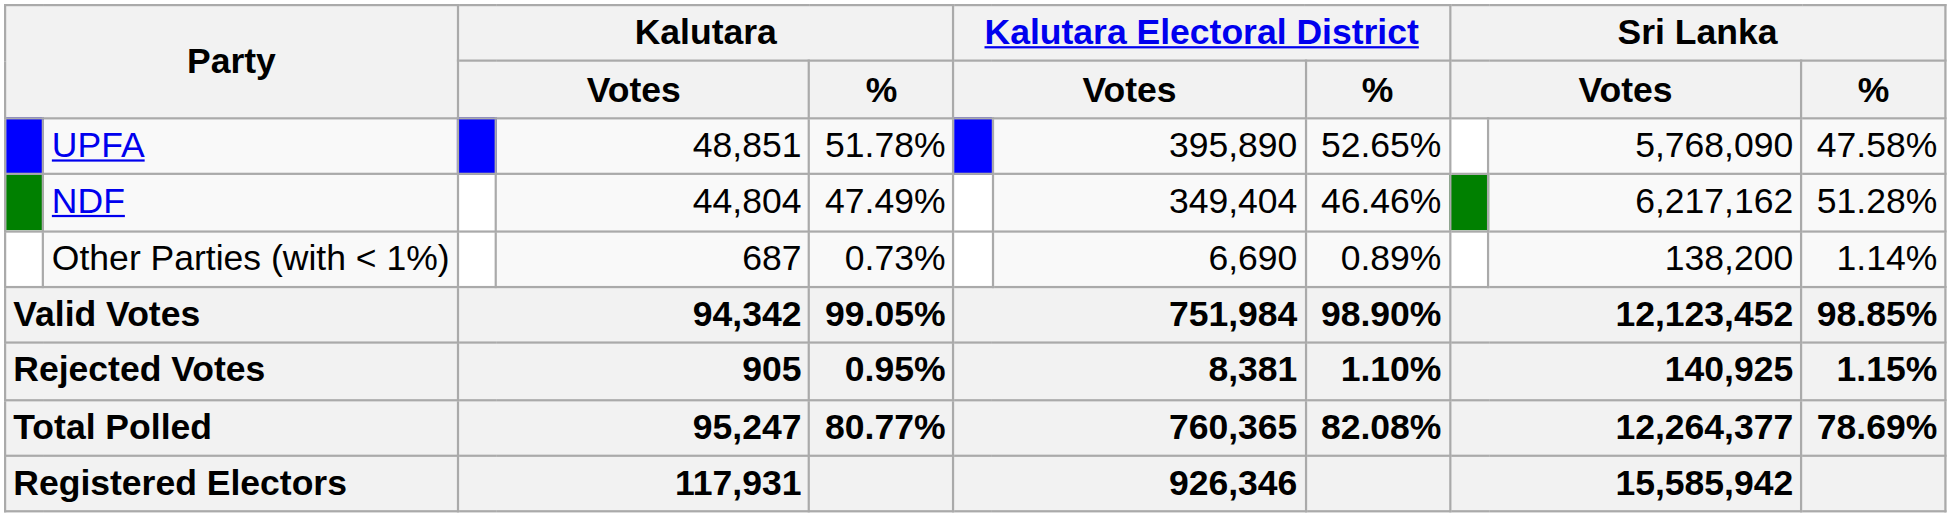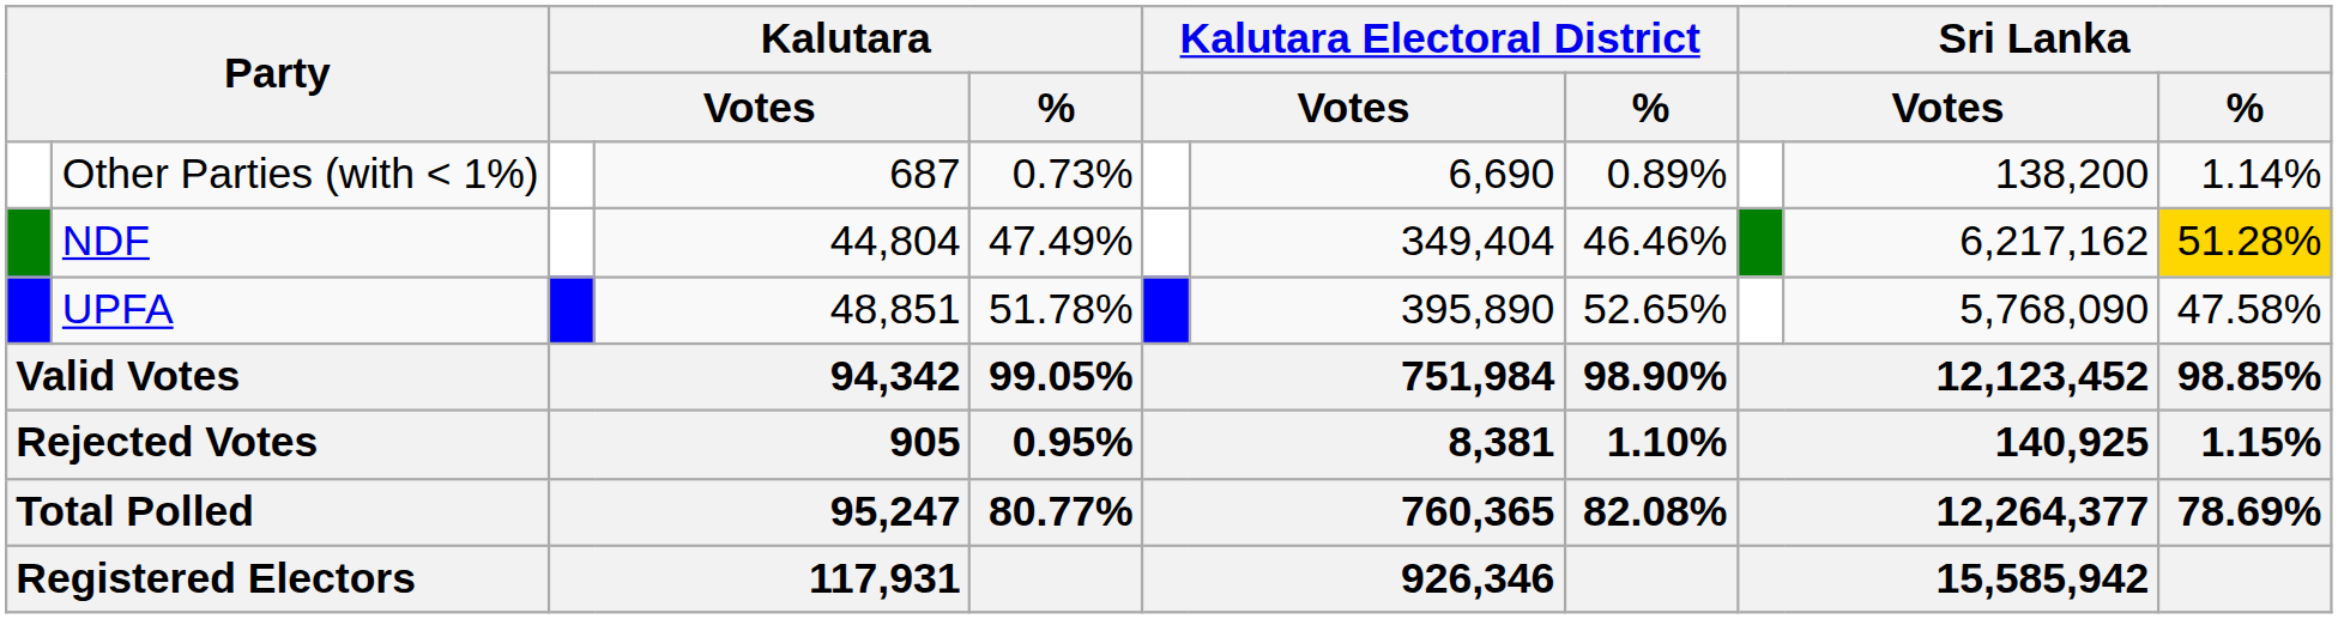rows swapped: UPFA <-> Other Parties (with < 1%)
NDF | Sri Lanka / %: no background -> gold background
